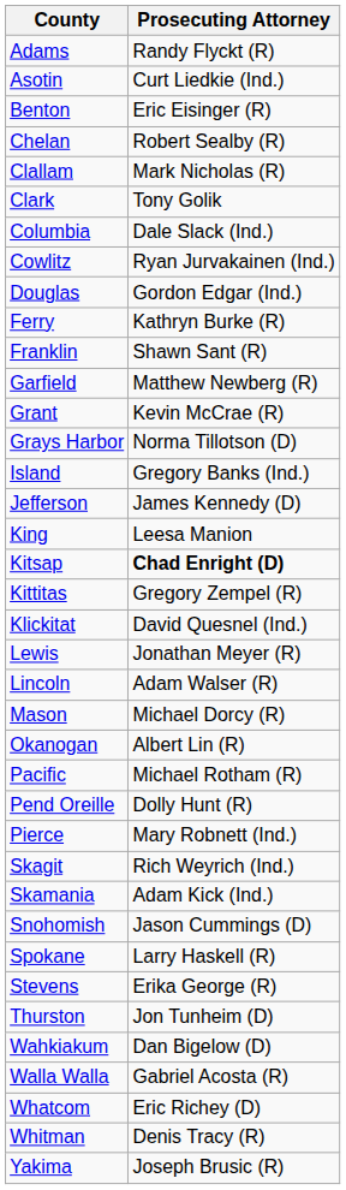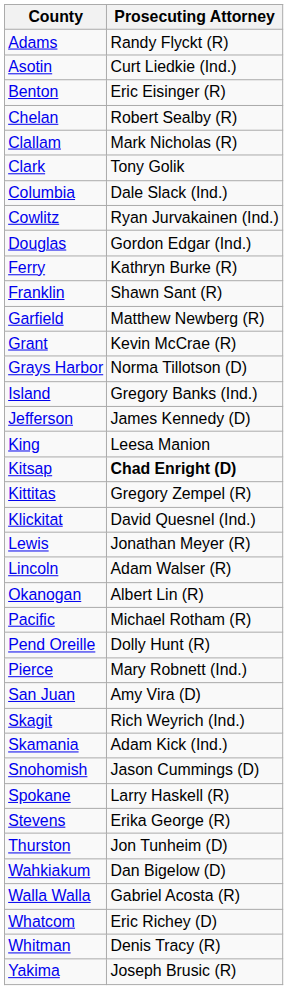- row: Mason | Michael Dorcy (R)
+ row: San Juan | Amy Vira (D)
